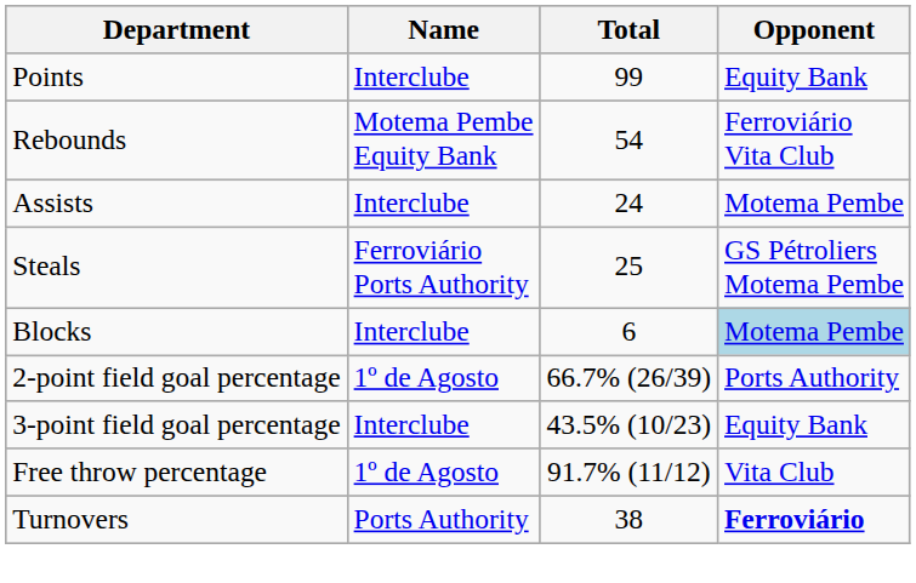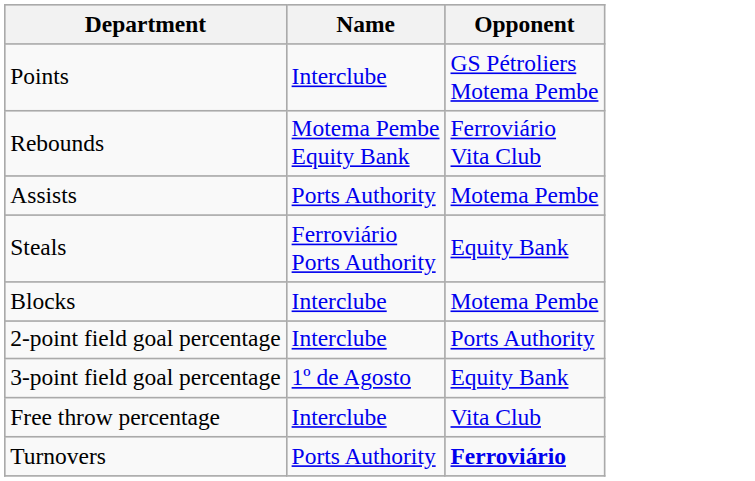- column: Total | 99 | 54 | 24 | 25 | 6 | 66.7% (26/39) | 43.5% (10/23) | 91.7% (11/12) | 38
Points | Opponent: Equity Bank -> GS Pétroliers Motema Pembe
Assists | Name: Interclube -> Ports Authority
Steals | Opponent: GS Pétroliers Motema Pembe -> Equity Bank
Blocks | Opponent: lightblue background -> no background
2-point field goal percentage | Name: 1º de Agosto -> Interclube
3-point field goal percentage | Name: Interclube -> 1º de Agosto
Free throw percentage | Name: 1º de Agosto -> Interclube
